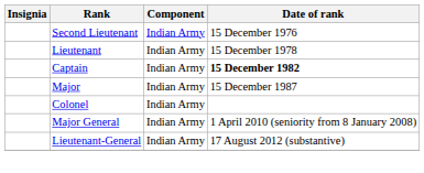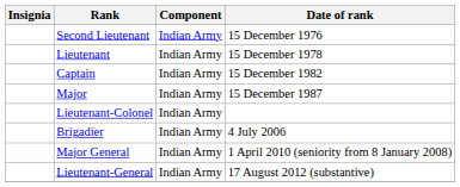Captain | Date of rank: bold -> normal
+ row: Lieutenant-Colonel | Indian Army
- row: Colonel | Indian Army
+ row: Brigadier | Indian Army | 4 July 2006
